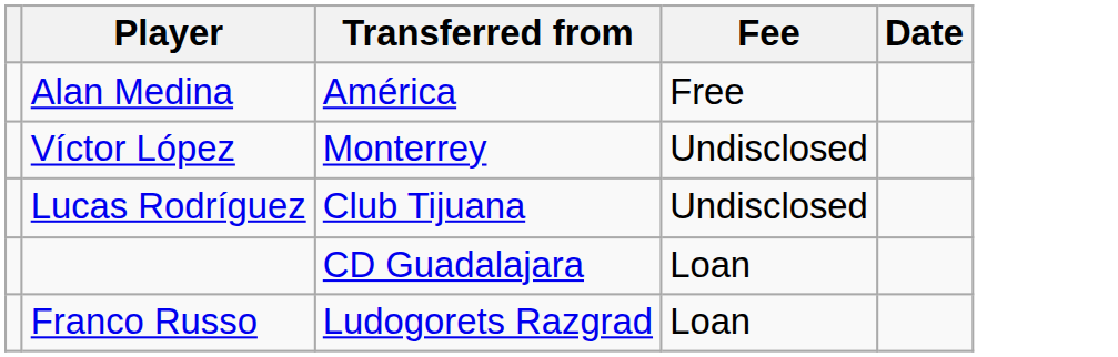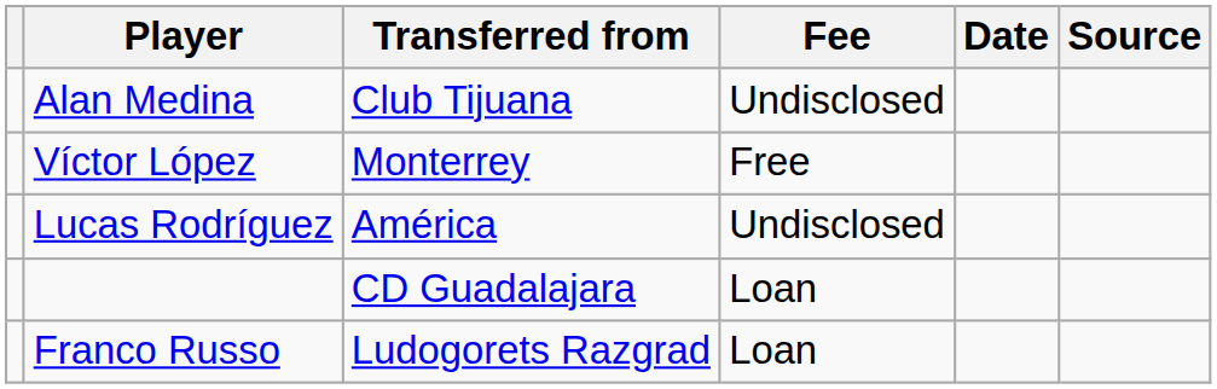+ column: Source
Alan Medina | Transferred from: América -> Club Tijuana
Alan Medina | Fee: Free -> Undisclosed
Víctor López | Fee: Undisclosed -> Free
Lucas Rodríguez | Transferred from: Club Tijuana -> América
